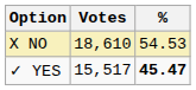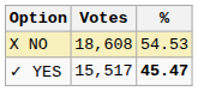X NO | Votes: 18,610 -> 18,608
